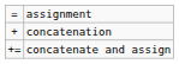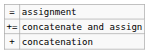rows swapped: concatenation <-> concatenate and assign
